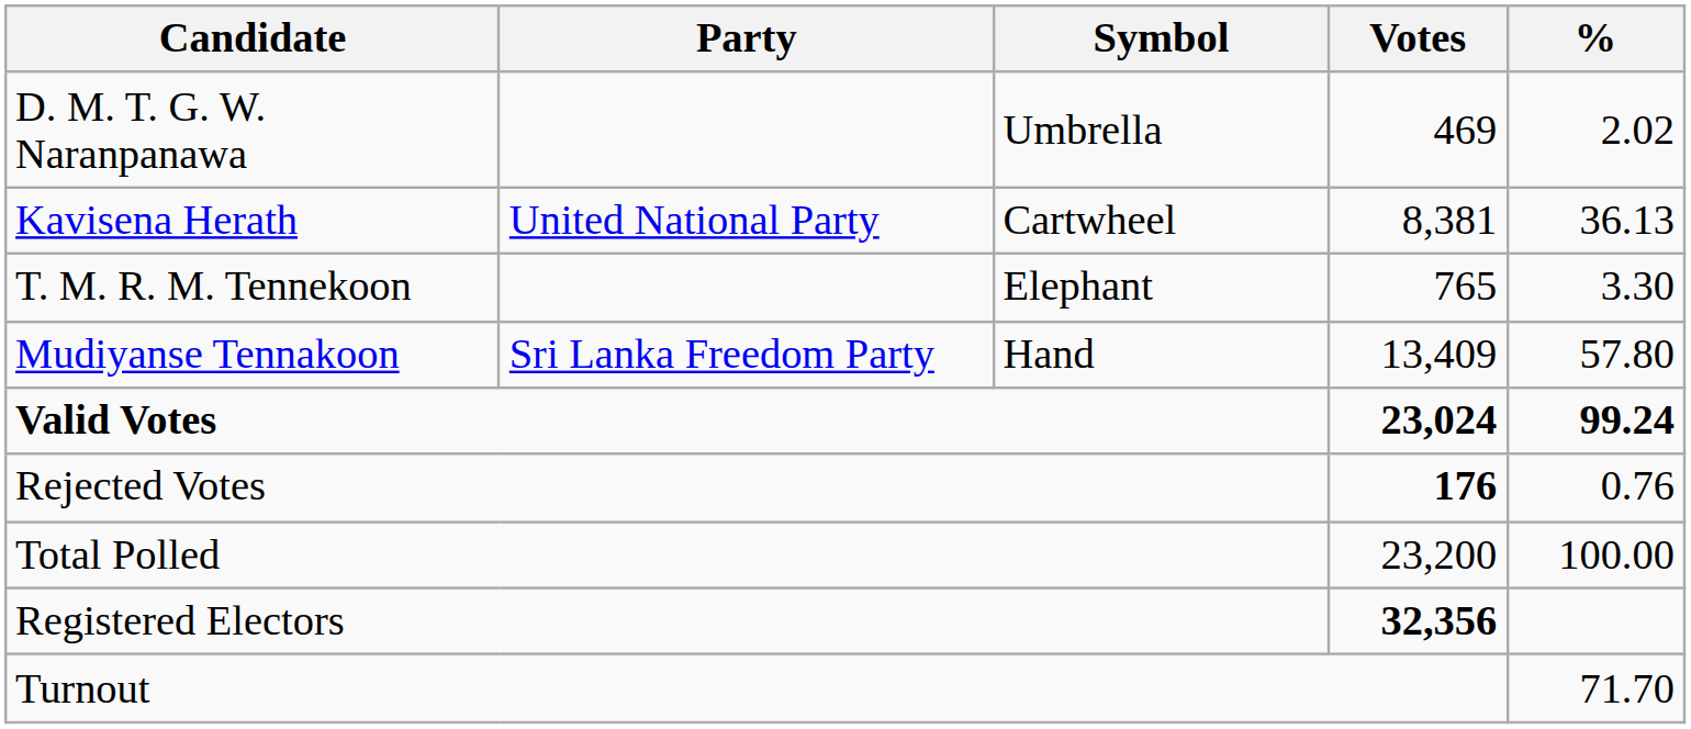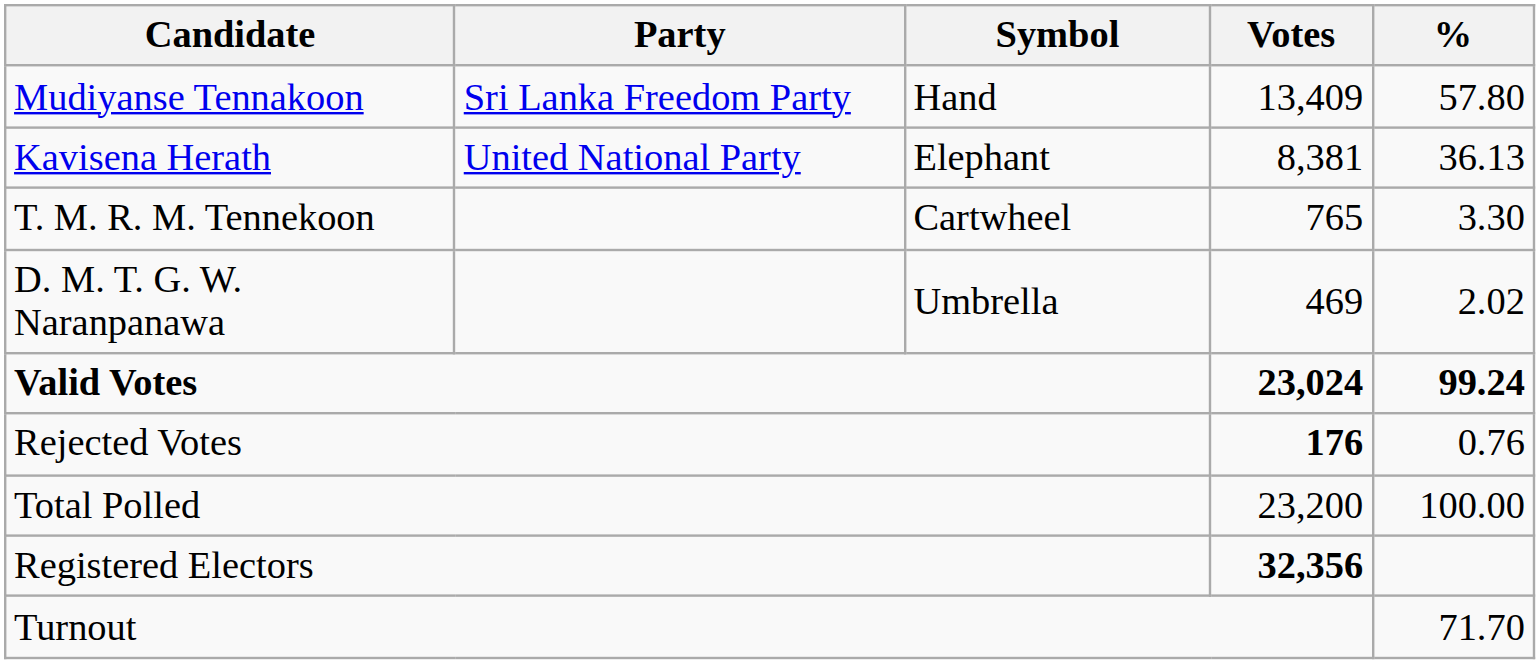rows swapped: Mudiyanse Tennakoon <-> D. M. T. G. W. Naranpanawa
Kavisena Herath | Symbol: Cartwheel -> Elephant
T. M. R. M. Tennekoon | Symbol: Elephant -> Cartwheel
